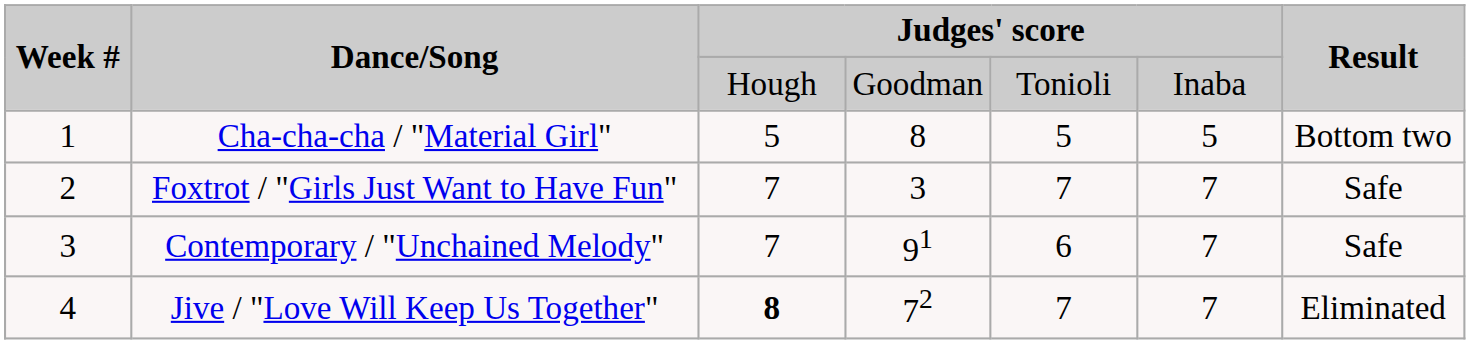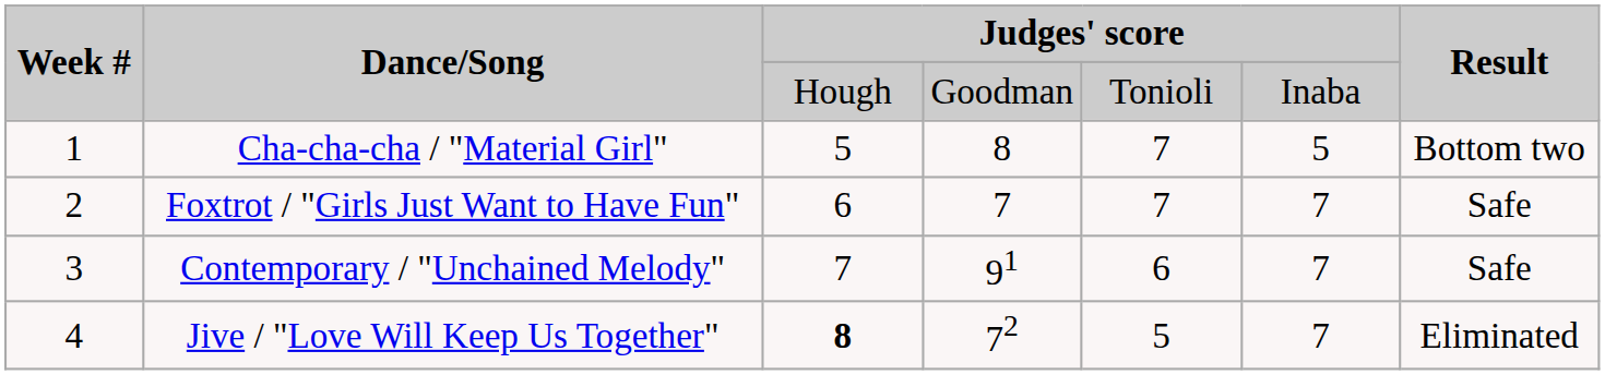Cha-cha-cha / "Material Girl" | column 5: 5 -> 7
Foxtrot / "Girls Just Want to Have Fun" | column 3: 7 -> 6
Foxtrot / "Girls Just Want to Have Fun" | column 4: 3 -> 7
Jive / "Love Will Keep Us Together" | column 5: 7 -> 5
